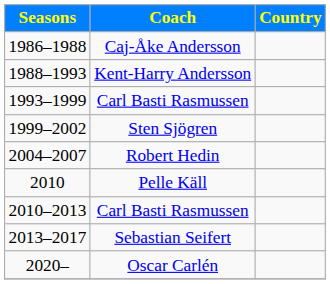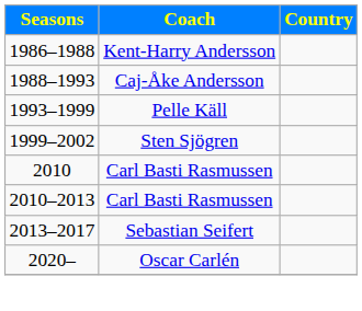1986–1988 | Coach: Caj-Åke Andersson -> Kent-Harry Andersson
1988–1993 | Coach: Kent-Harry Andersson -> Caj-Åke Andersson
1993–1999 | Coach: Carl Basti Rasmussen -> Pelle Käll
- row: 2004–2007 | Robert Hedin
2010 | Coach: Pelle Käll -> Carl Basti Rasmussen
